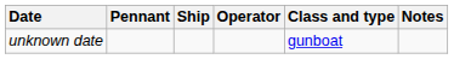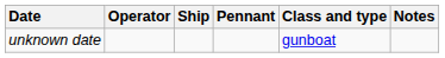columns swapped: Operator <-> Pennant
